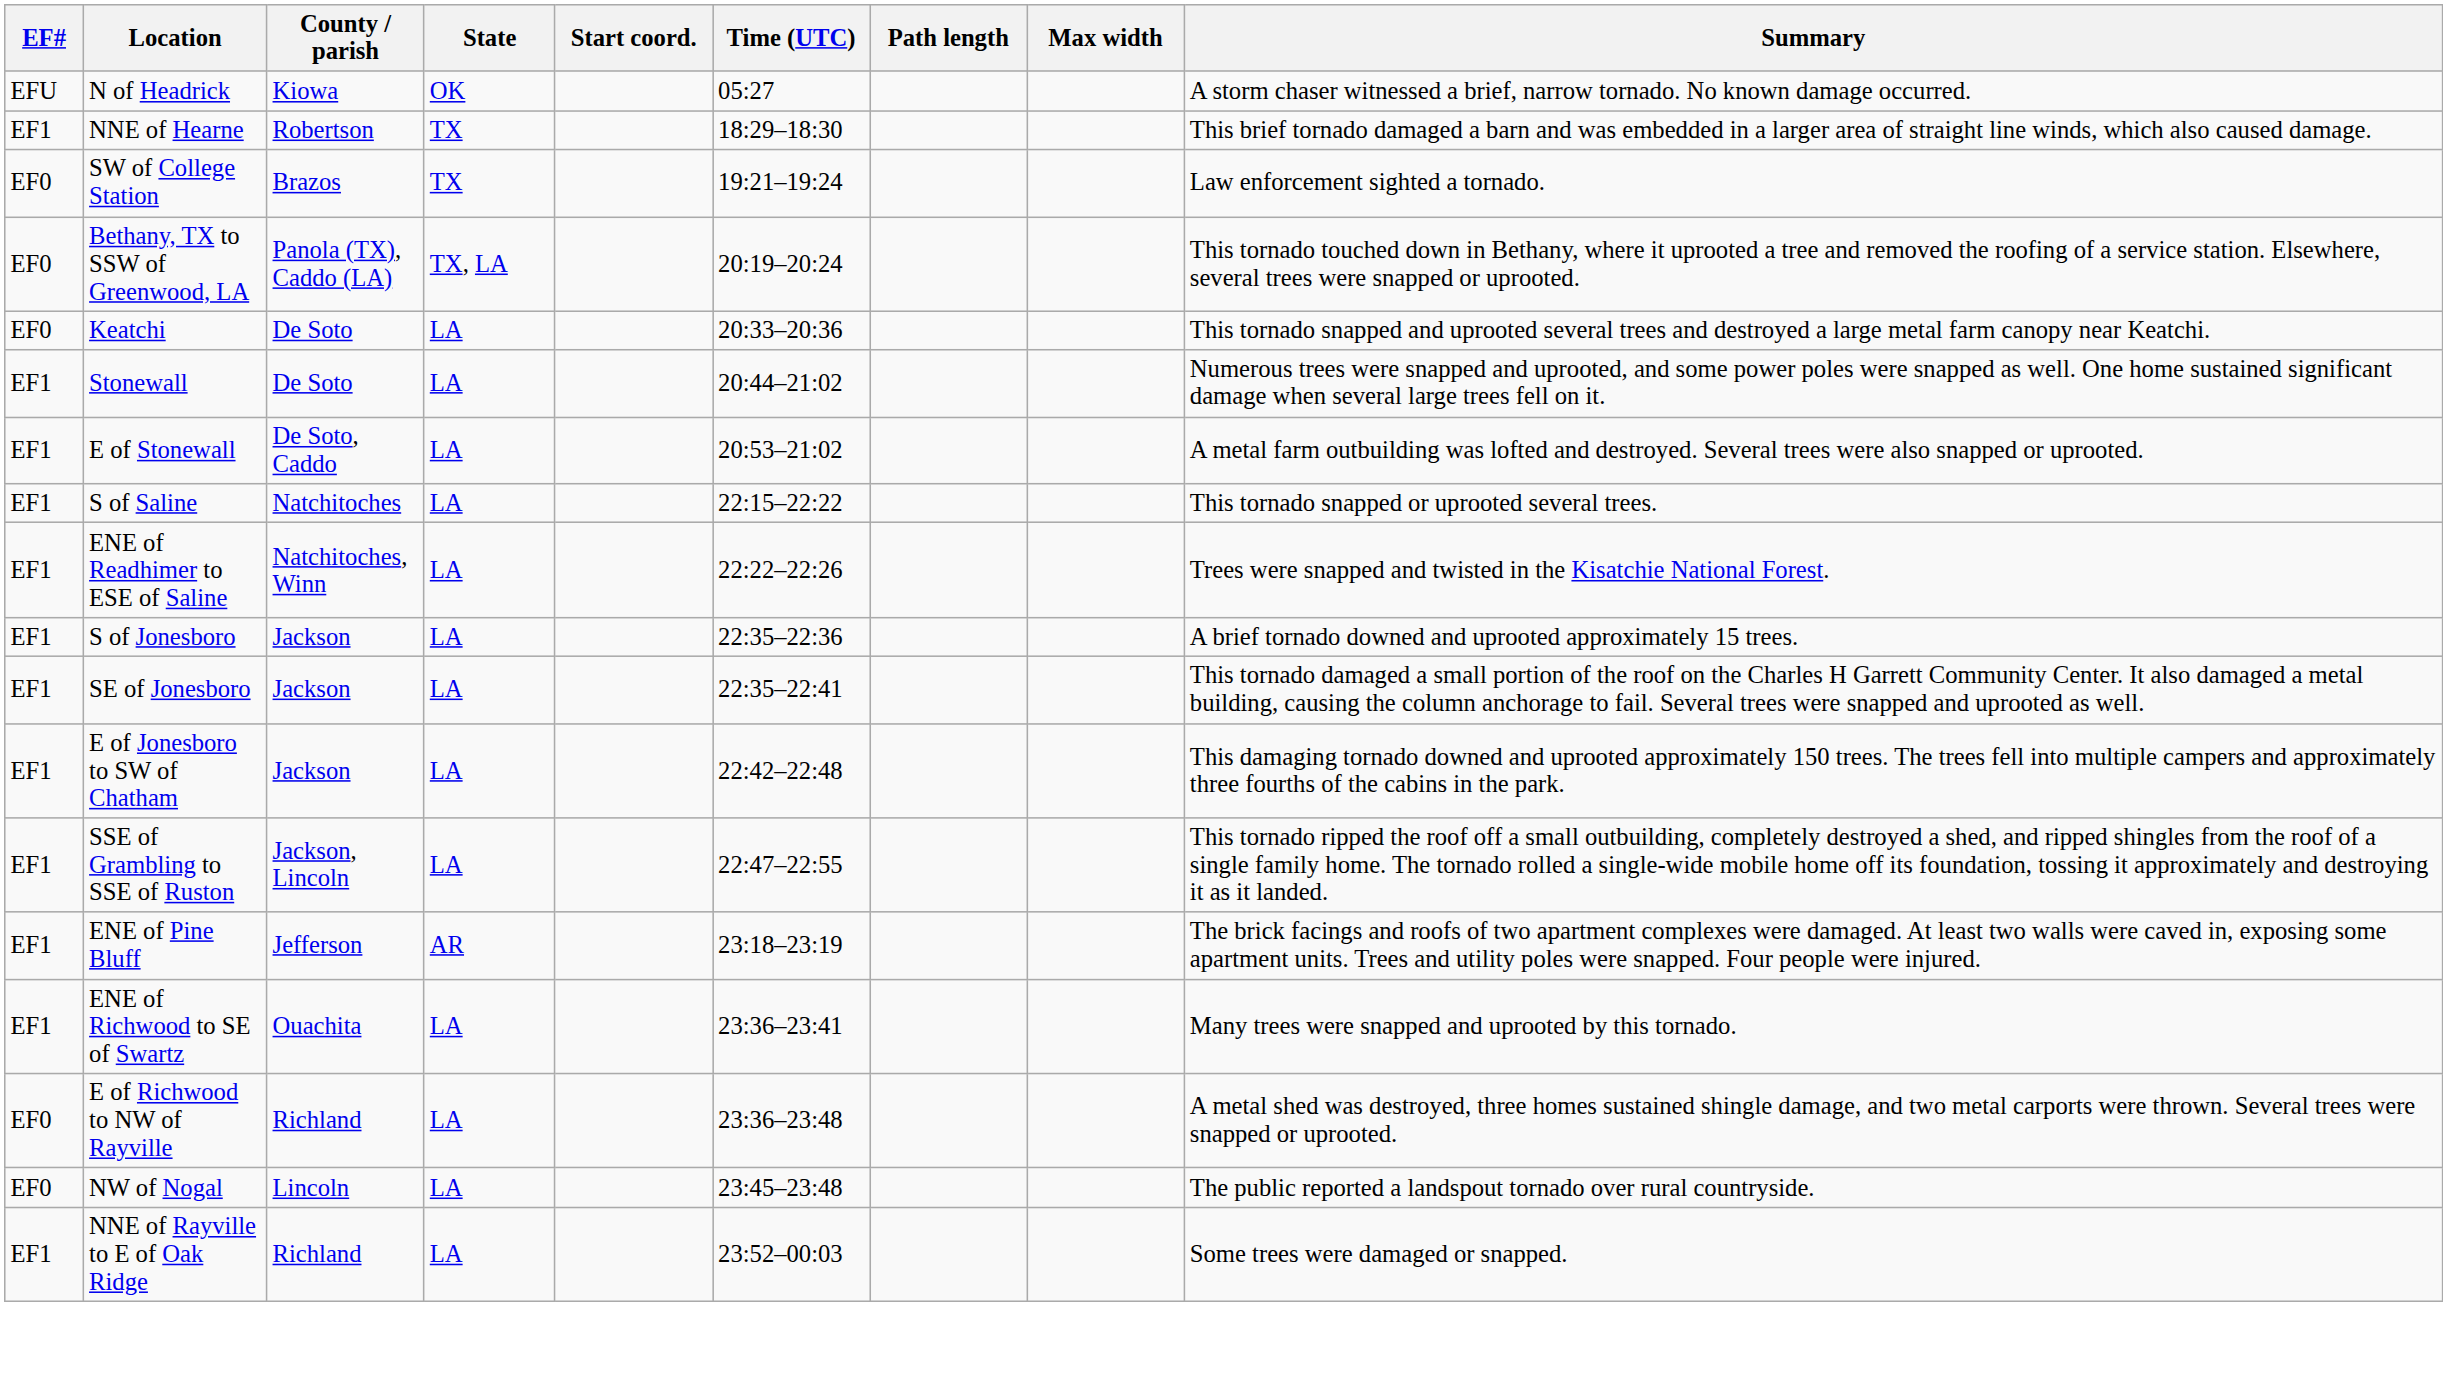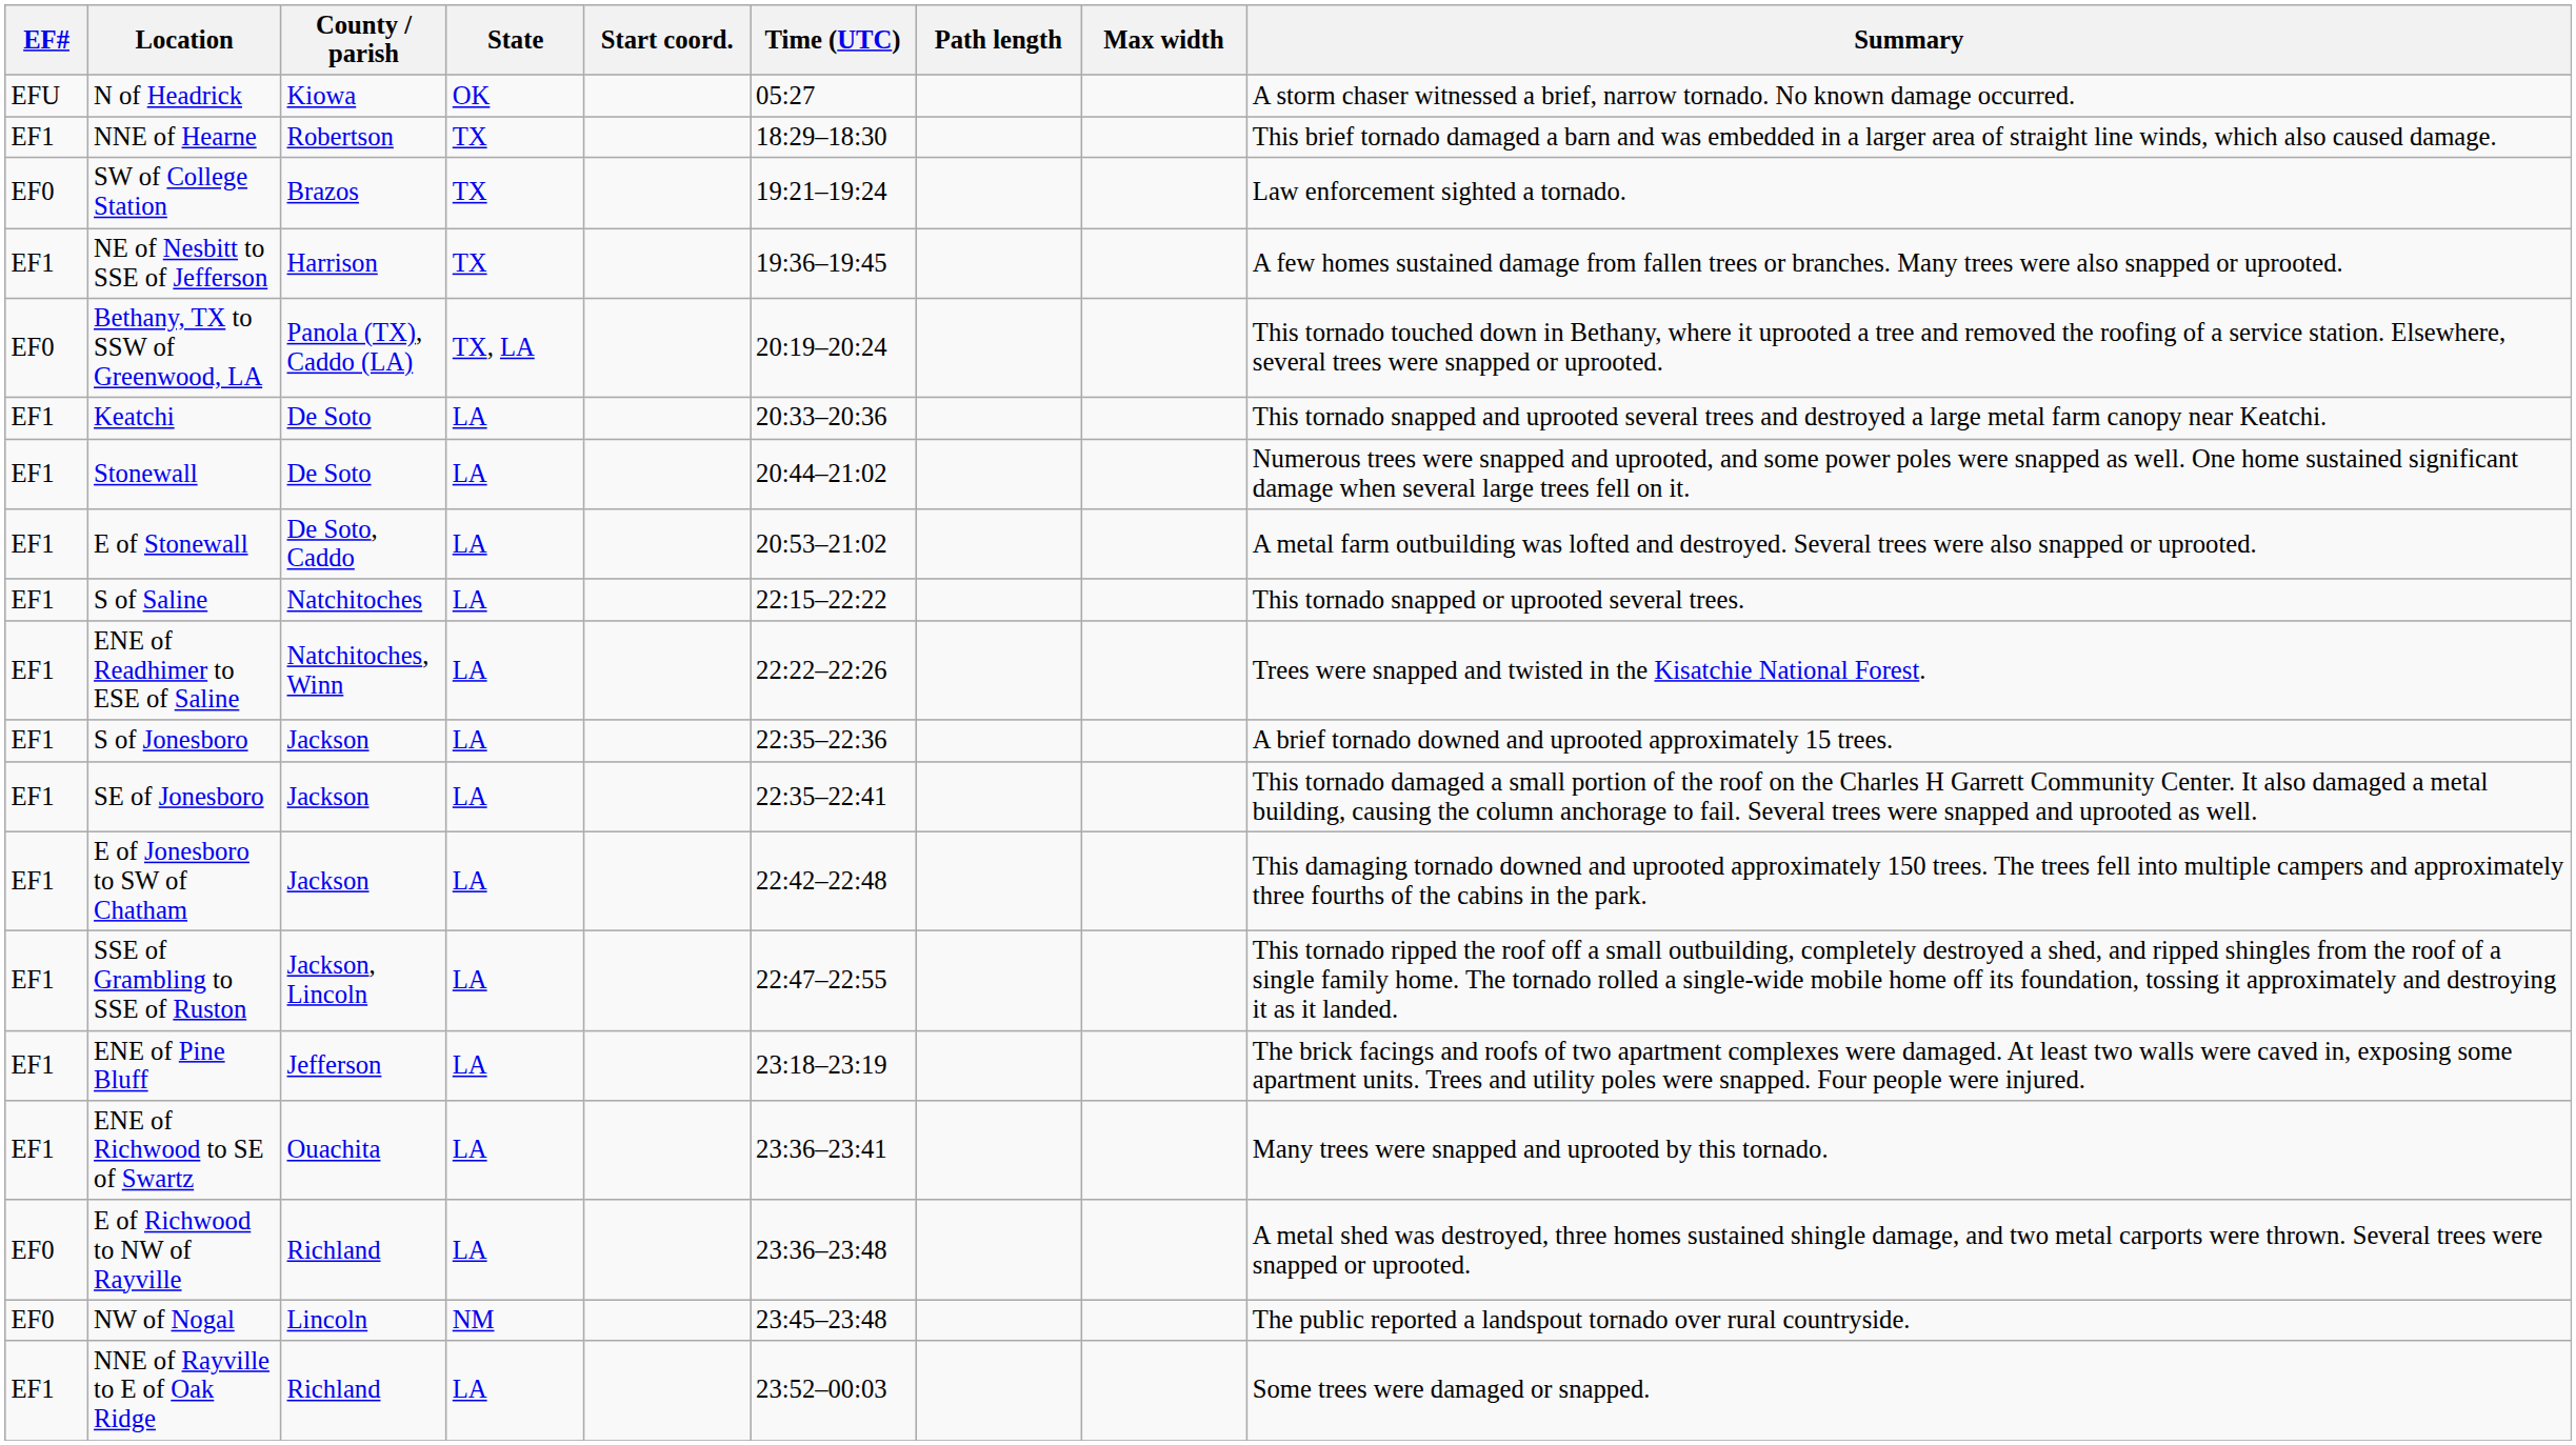+ row: EF1 | NE of Nesbitt to SSE of Jefferson | Harrison | TX | 19:36–19:45 | A few homes sustained damage from fallen trees or branches. Many trees were also snapped or uprooted.
Keatchi | EF#: EF0 -> EF1
ENE of Pine Bluff | State: AR -> LA
NW of Nogal | State: LA -> NM
